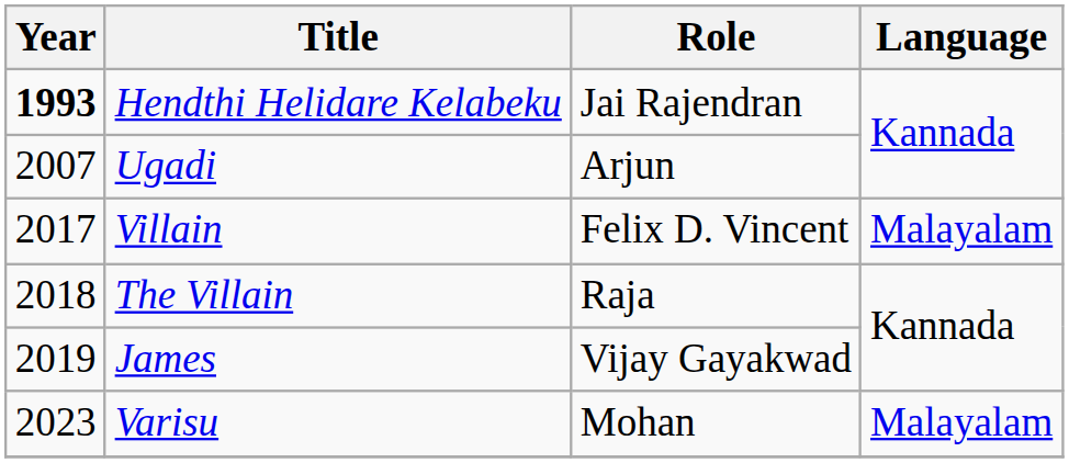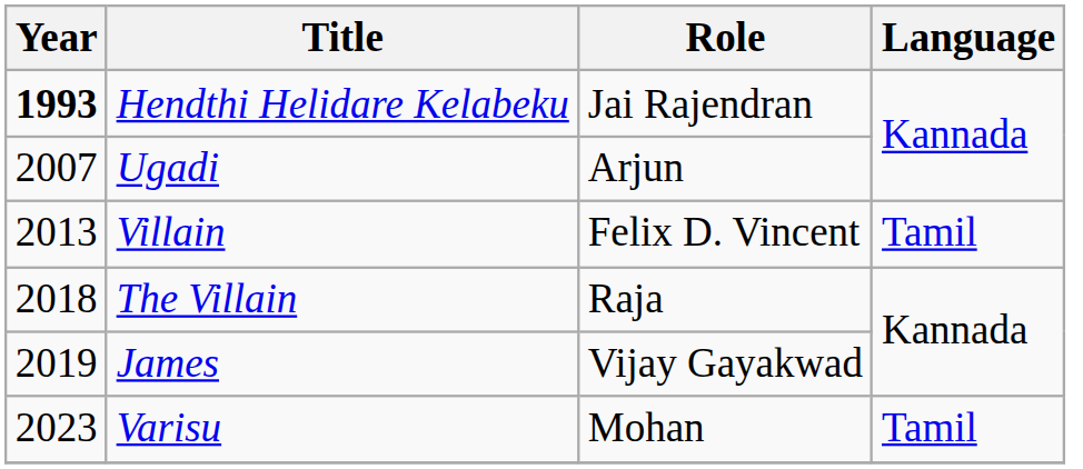Villain | Year: 2017 -> 2013
Villain | Language: Malayalam -> Tamil
Varisu | Language: Malayalam -> Tamil
